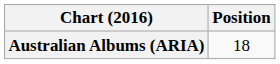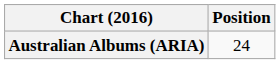Australian Albums (ARIA) | Position: 18 -> 24
